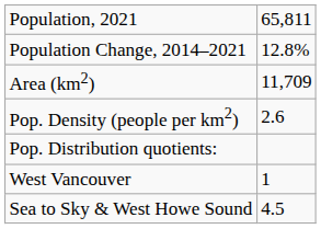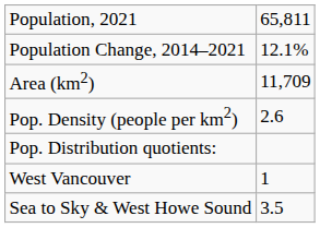Population Change, 2014–2021 | column 2: 12.8% -> 12.1%
Sea to Sky & West Howe Sound | column 2: 4.5 -> 3.5
